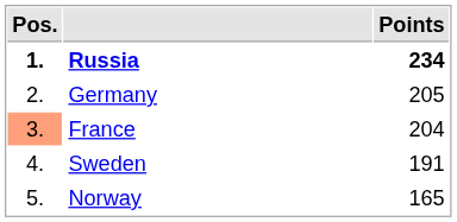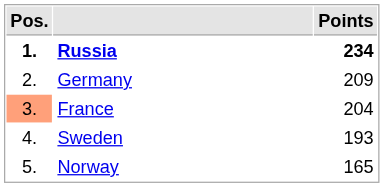Germany | Points: 205 -> 209
Sweden | Points: 191 -> 193
